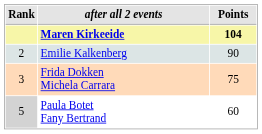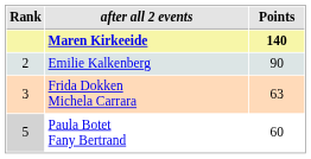Maren Kirkeeide | Points: 104 -> 140
Frida Dokken Michela Carrara | Points: 75 -> 63
